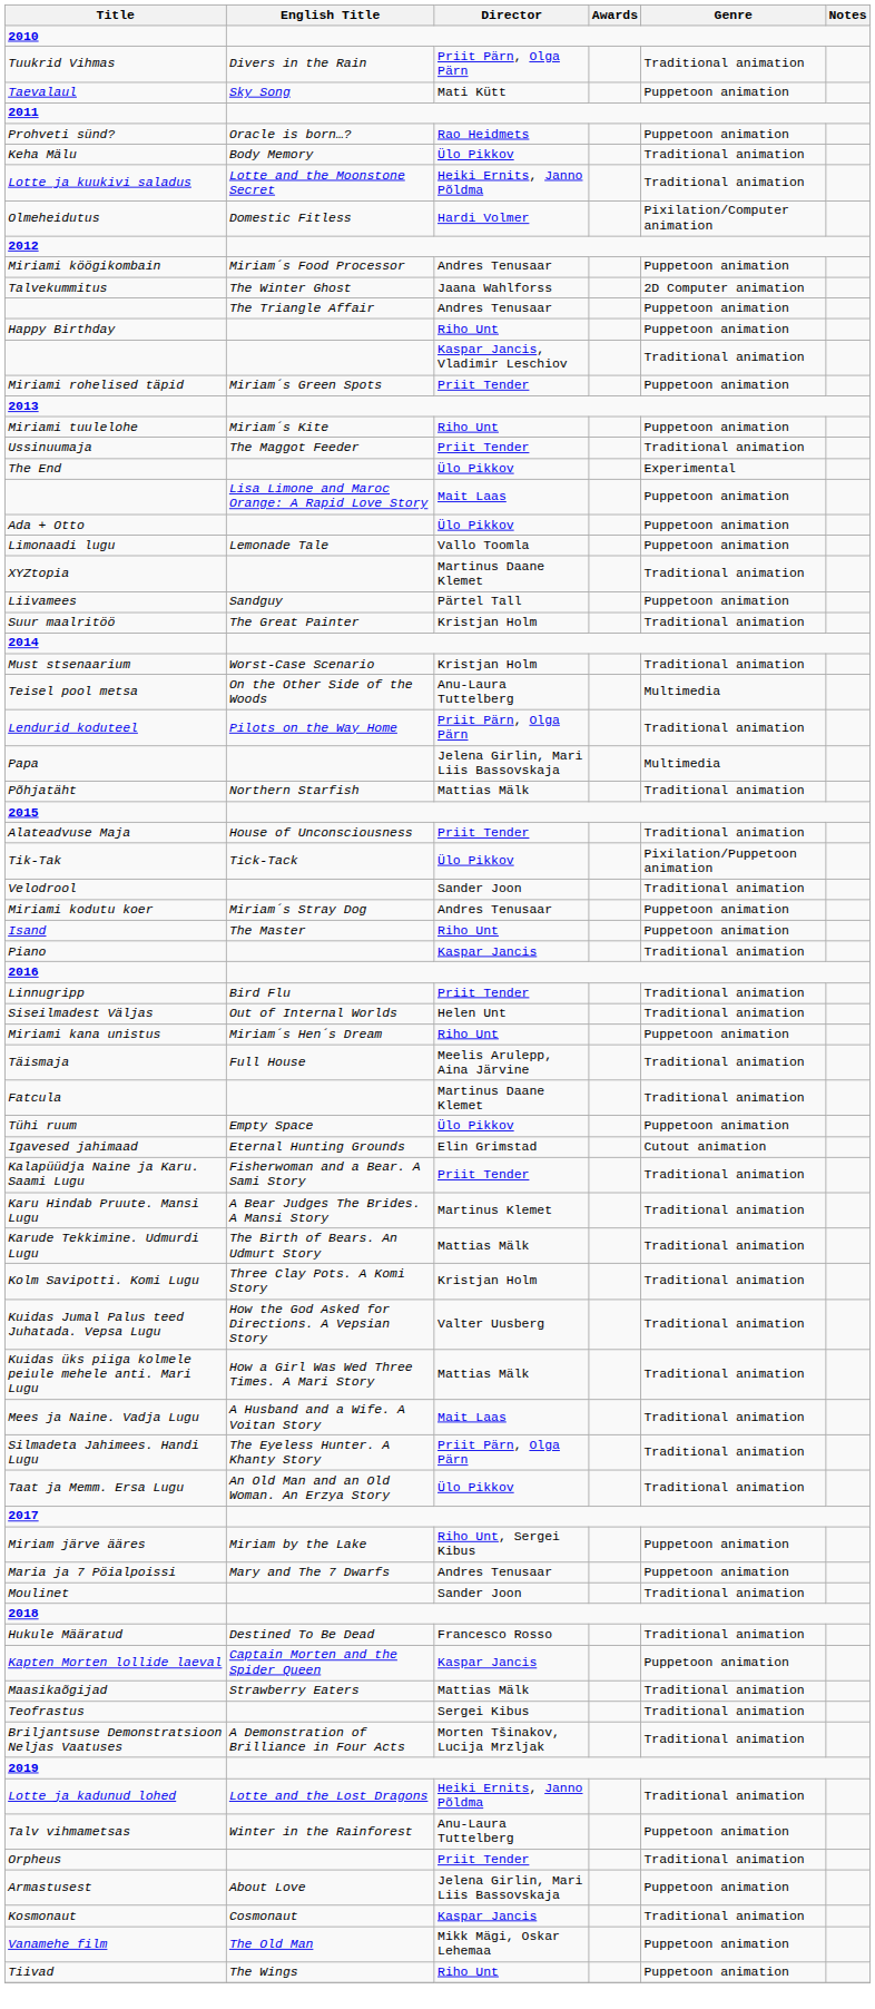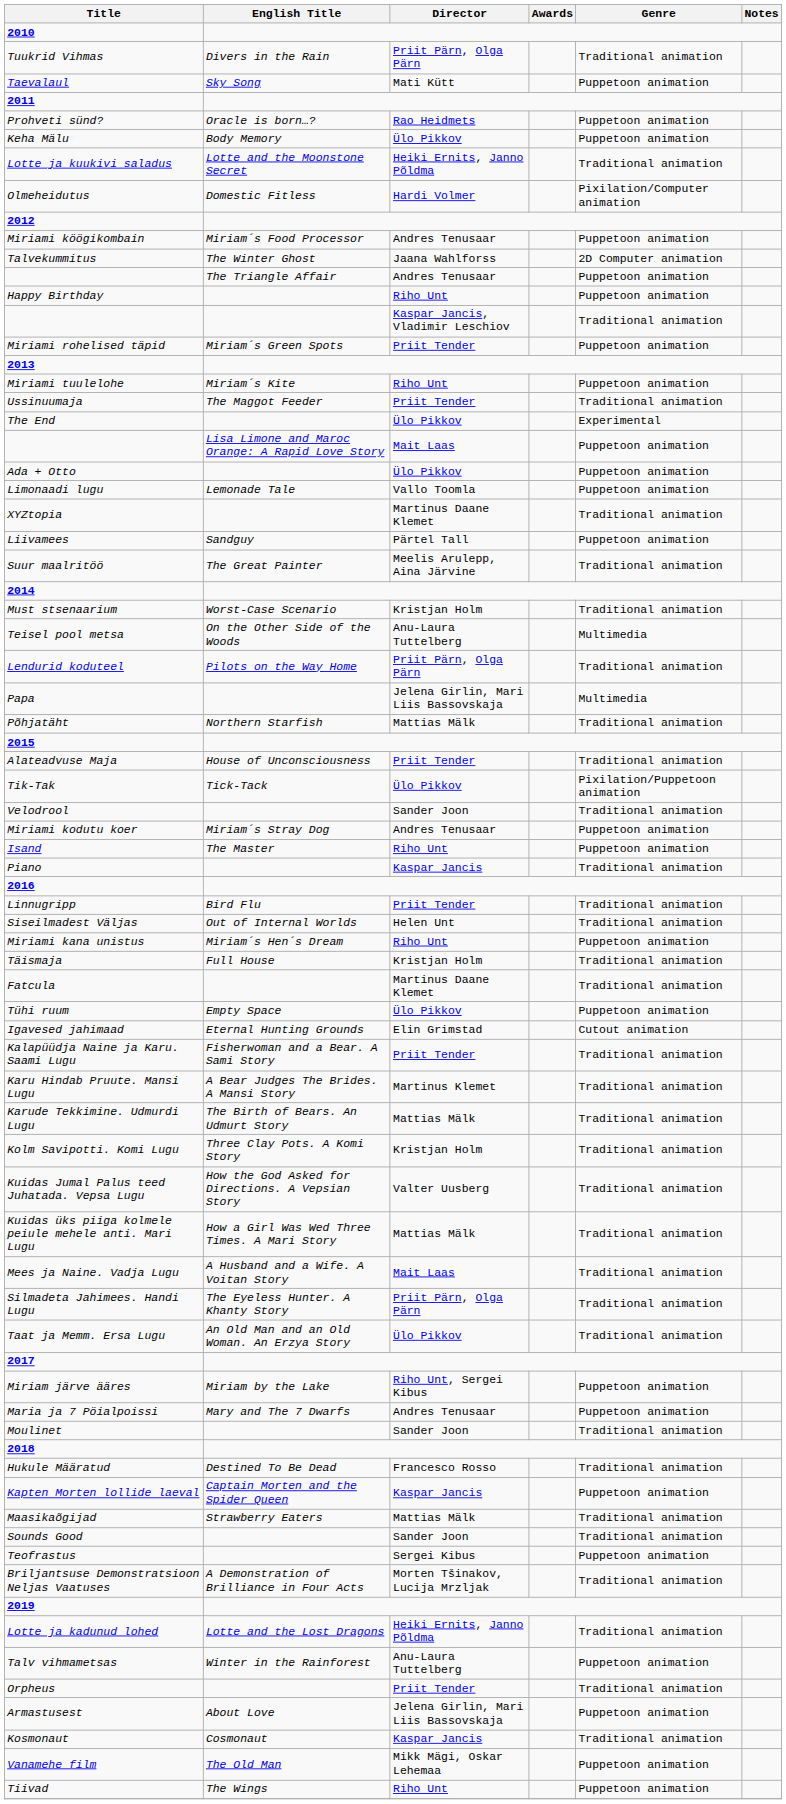Keha Mälu | Genre: Traditional animation -> Puppetoon animation
Suur maalritöö | Director: Kristjan Holm -> Meelis Arulepp, Aina Järvine
Täismaja | Director: Meelis Arulepp, Aina Järvine -> Kristjan Holm
+ row: Sounds Good | Sander Joon | Traditional animation
Teofrastus | Genre: Traditional animation -> Puppetoon animation
